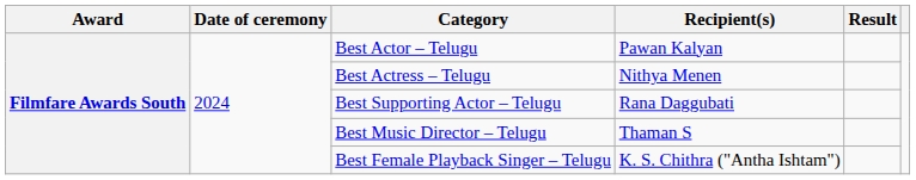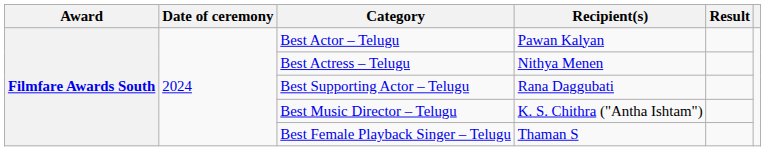Best Music Director – Telugu | Recipient(s): Thaman S -> K. S. Chithra ("Antha Ishtam")
Best Female Playback Singer – Telugu | Recipient(s): K. S. Chithra ("Antha Ishtam") -> Thaman S
